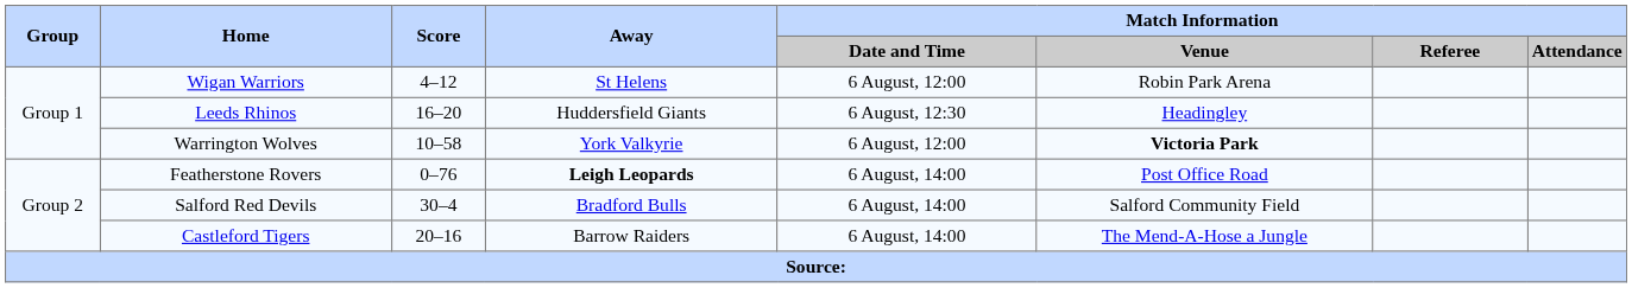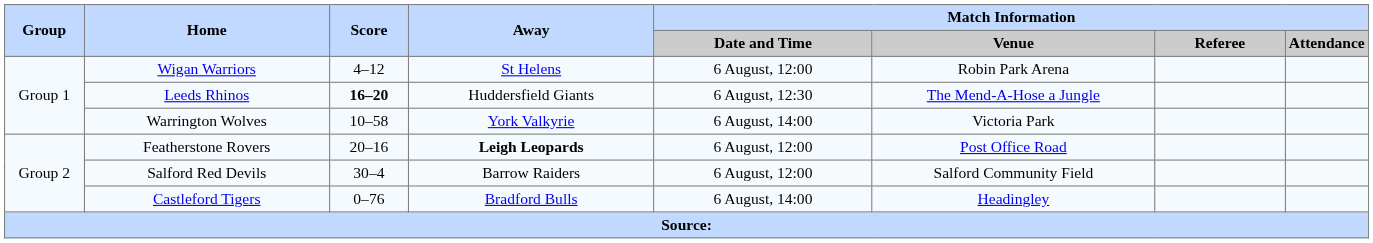Leeds Rhinos | Score: normal -> bold
Leeds Rhinos | Match Information / Venue: Headingley -> The Mend-A-Hose a Jungle
Warrington Wolves | Match Information / Date and Time: 6 August, 12:00 -> 6 August, 14:00
Warrington Wolves | Match Information / Venue: bold -> normal
Featherstone Rovers | Score: 0–76 -> 20–16
Featherstone Rovers | Match Information / Date and Time: 6 August, 14:00 -> 6 August, 12:00
Salford Red Devils | Away: Bradford Bulls -> Barrow Raiders
Salford Red Devils | Match Information / Date and Time: 6 August, 14:00 -> 6 August, 12:00
Castleford Tigers | Score: 20–16 -> 0–76
Castleford Tigers | Away: Barrow Raiders -> Bradford Bulls
Castleford Tigers | Match Information / Venue: The Mend-A-Hose a Jungle -> Headingley
